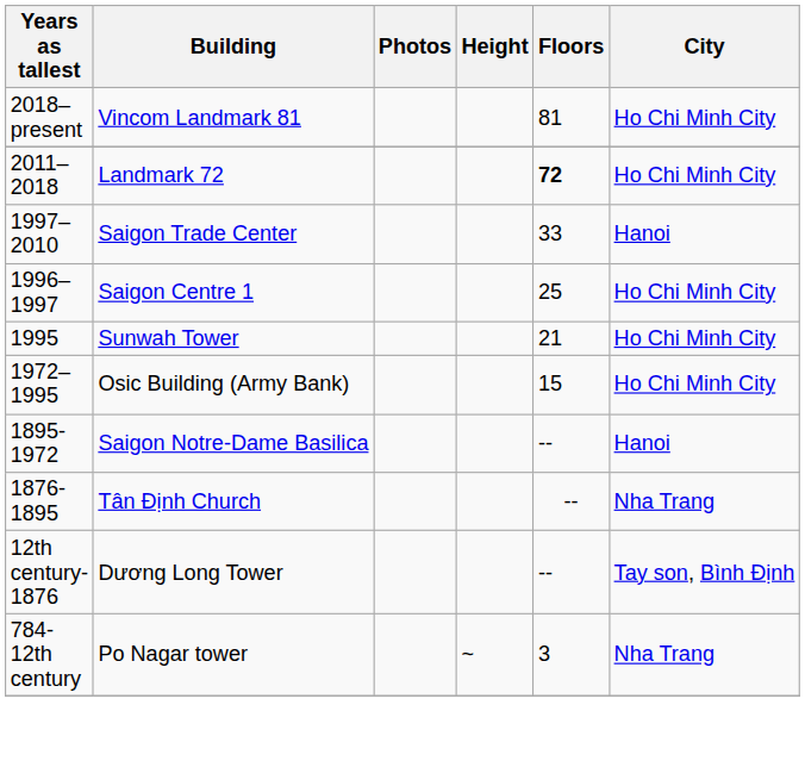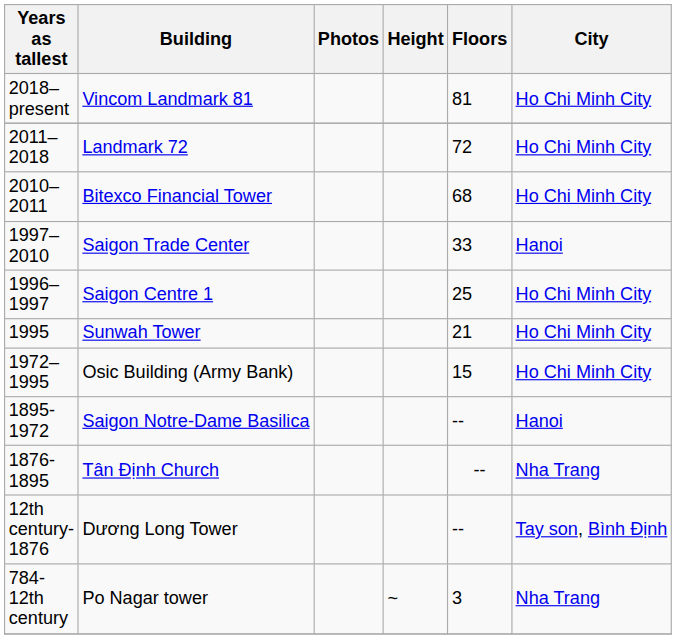Landmark 72 | Floors: bold -> normal
+ row: 2010–2011 | Bitexco Financial Tower | 68 | Ho Chi Minh City
